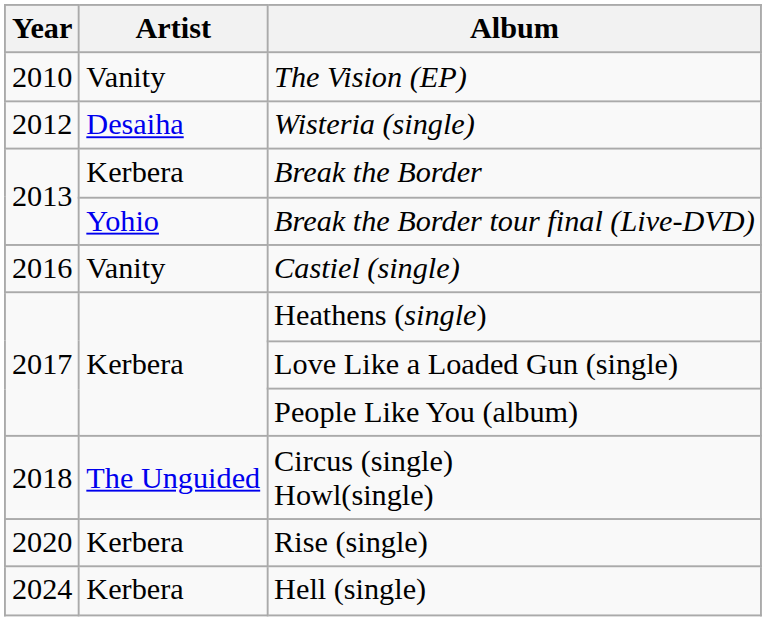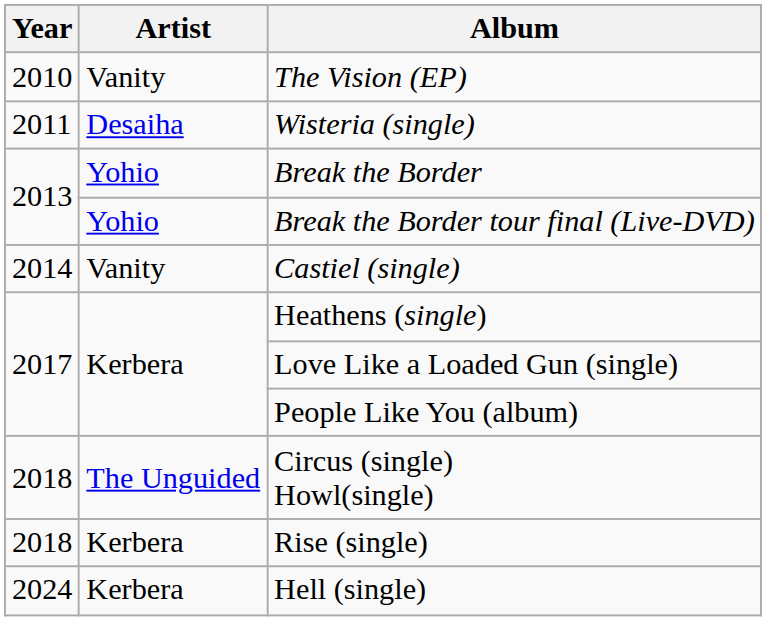Wisteria (single) | Year: 2012 -> 2011
Break the Border | Artist: Kerbera -> Yohio
Castiel (single) | Year: 2016 -> 2014
Rise (single) | Year: 2020 -> 2018
